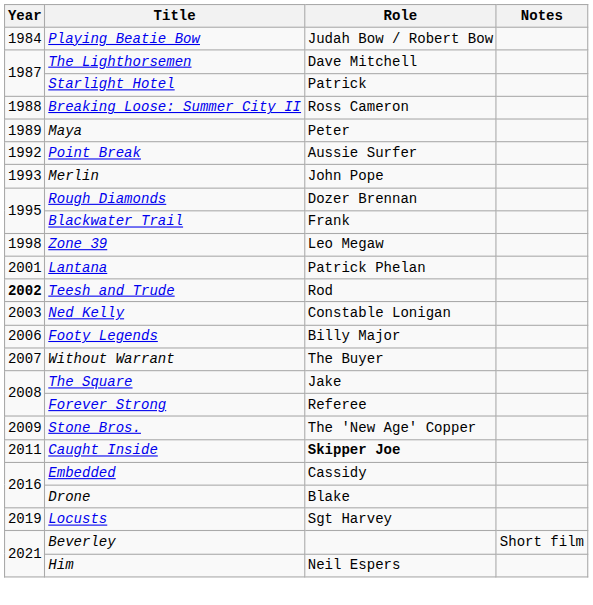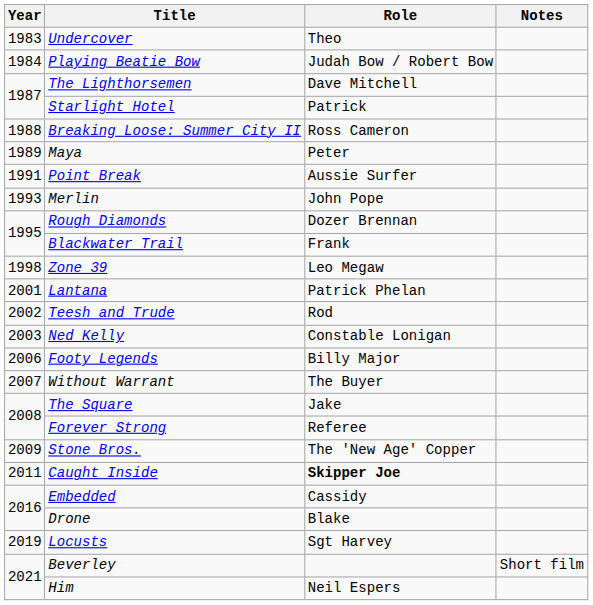+ row: 1983 | Undercover | Theo
Point Break | Year: 1992 -> 1991
Teesh and Trude | Year: bold -> normal
